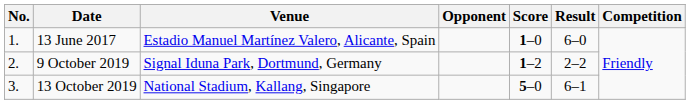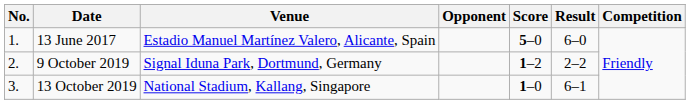13 June 2017 | Score: 1–0 -> 5–0
13 October 2019 | Score: 5–0 -> 1–0
